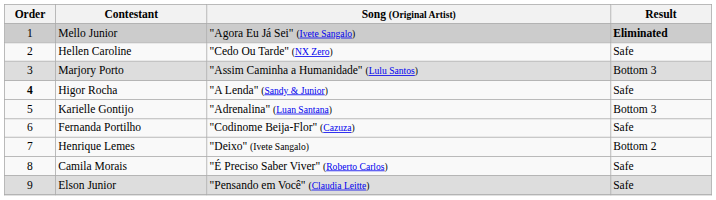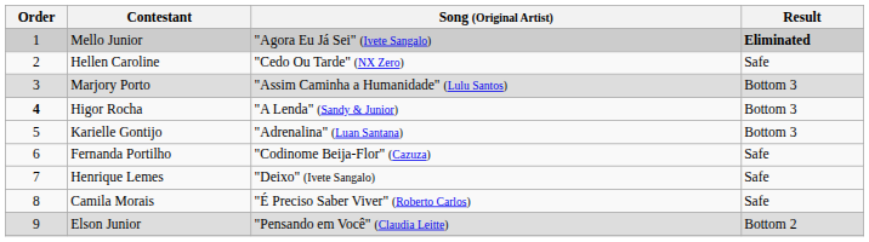Higor Rocha | Result: Safe -> Bottom 3
Henrique Lemes | Result: Bottom 2 -> Safe
Elson Junior | Result: Safe -> Bottom 2
